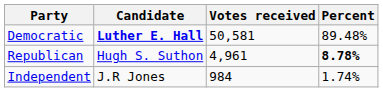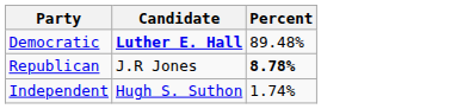- column: Votes received | 50,581 | 4,961 | 984
Republican | Candidate: Hugh S. Suthon -> J.R Jones
Independent | Candidate: J.R Jones -> Hugh S. Suthon
